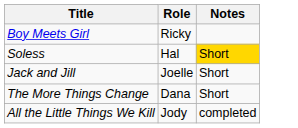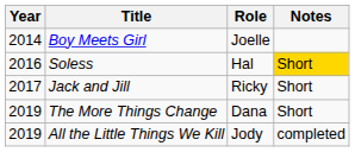+ column: Year | 2014 | 2016 | 2017 | 2019 | 2019
Boy Meets Girl | Role: Ricky -> Joelle
Jack and Jill | Role: Joelle -> Ricky
